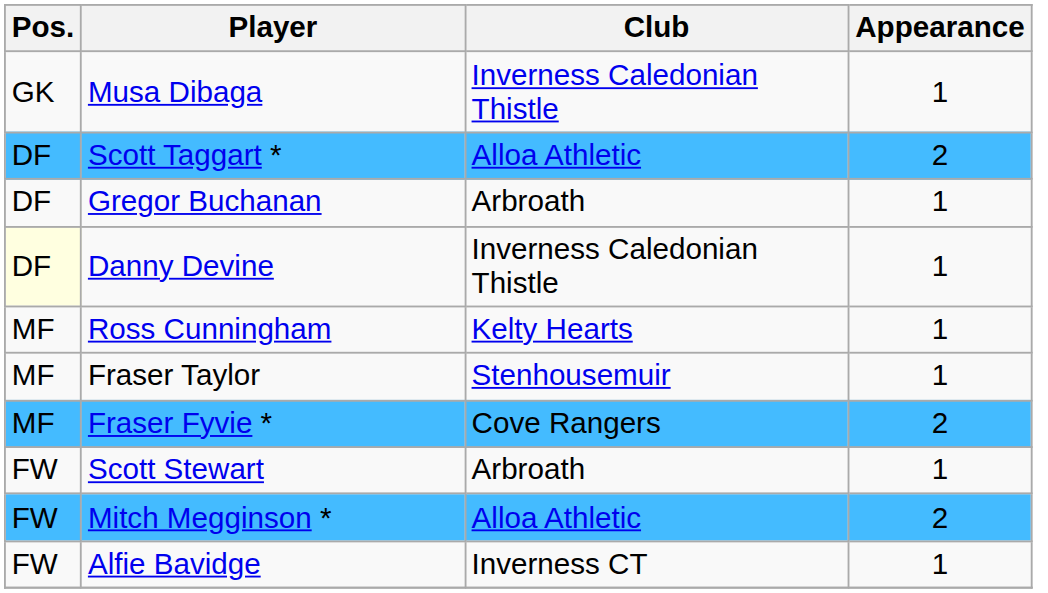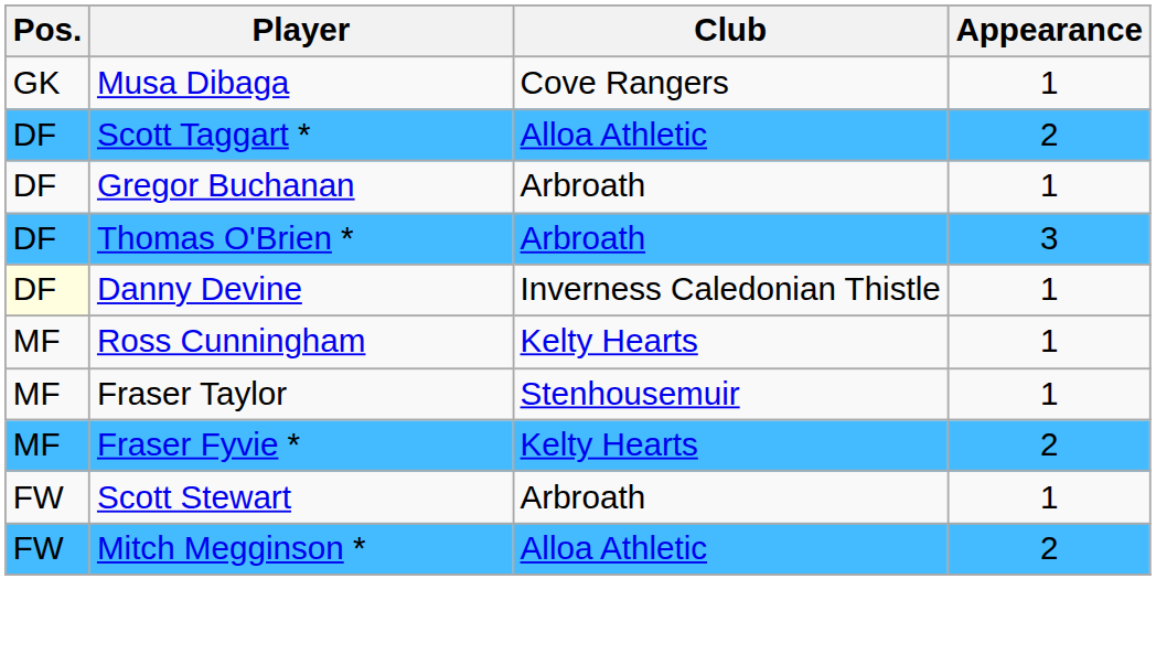Musa Dibaga | Club: Inverness Caledonian Thistle -> Cove Rangers
+ row: DF | Thomas O'Brien * | Arbroath | 3
Fraser Fyvie * | Club: Cove Rangers -> Kelty Hearts
- row: FW | Alfie Bavidge | Inverness CT | 1
